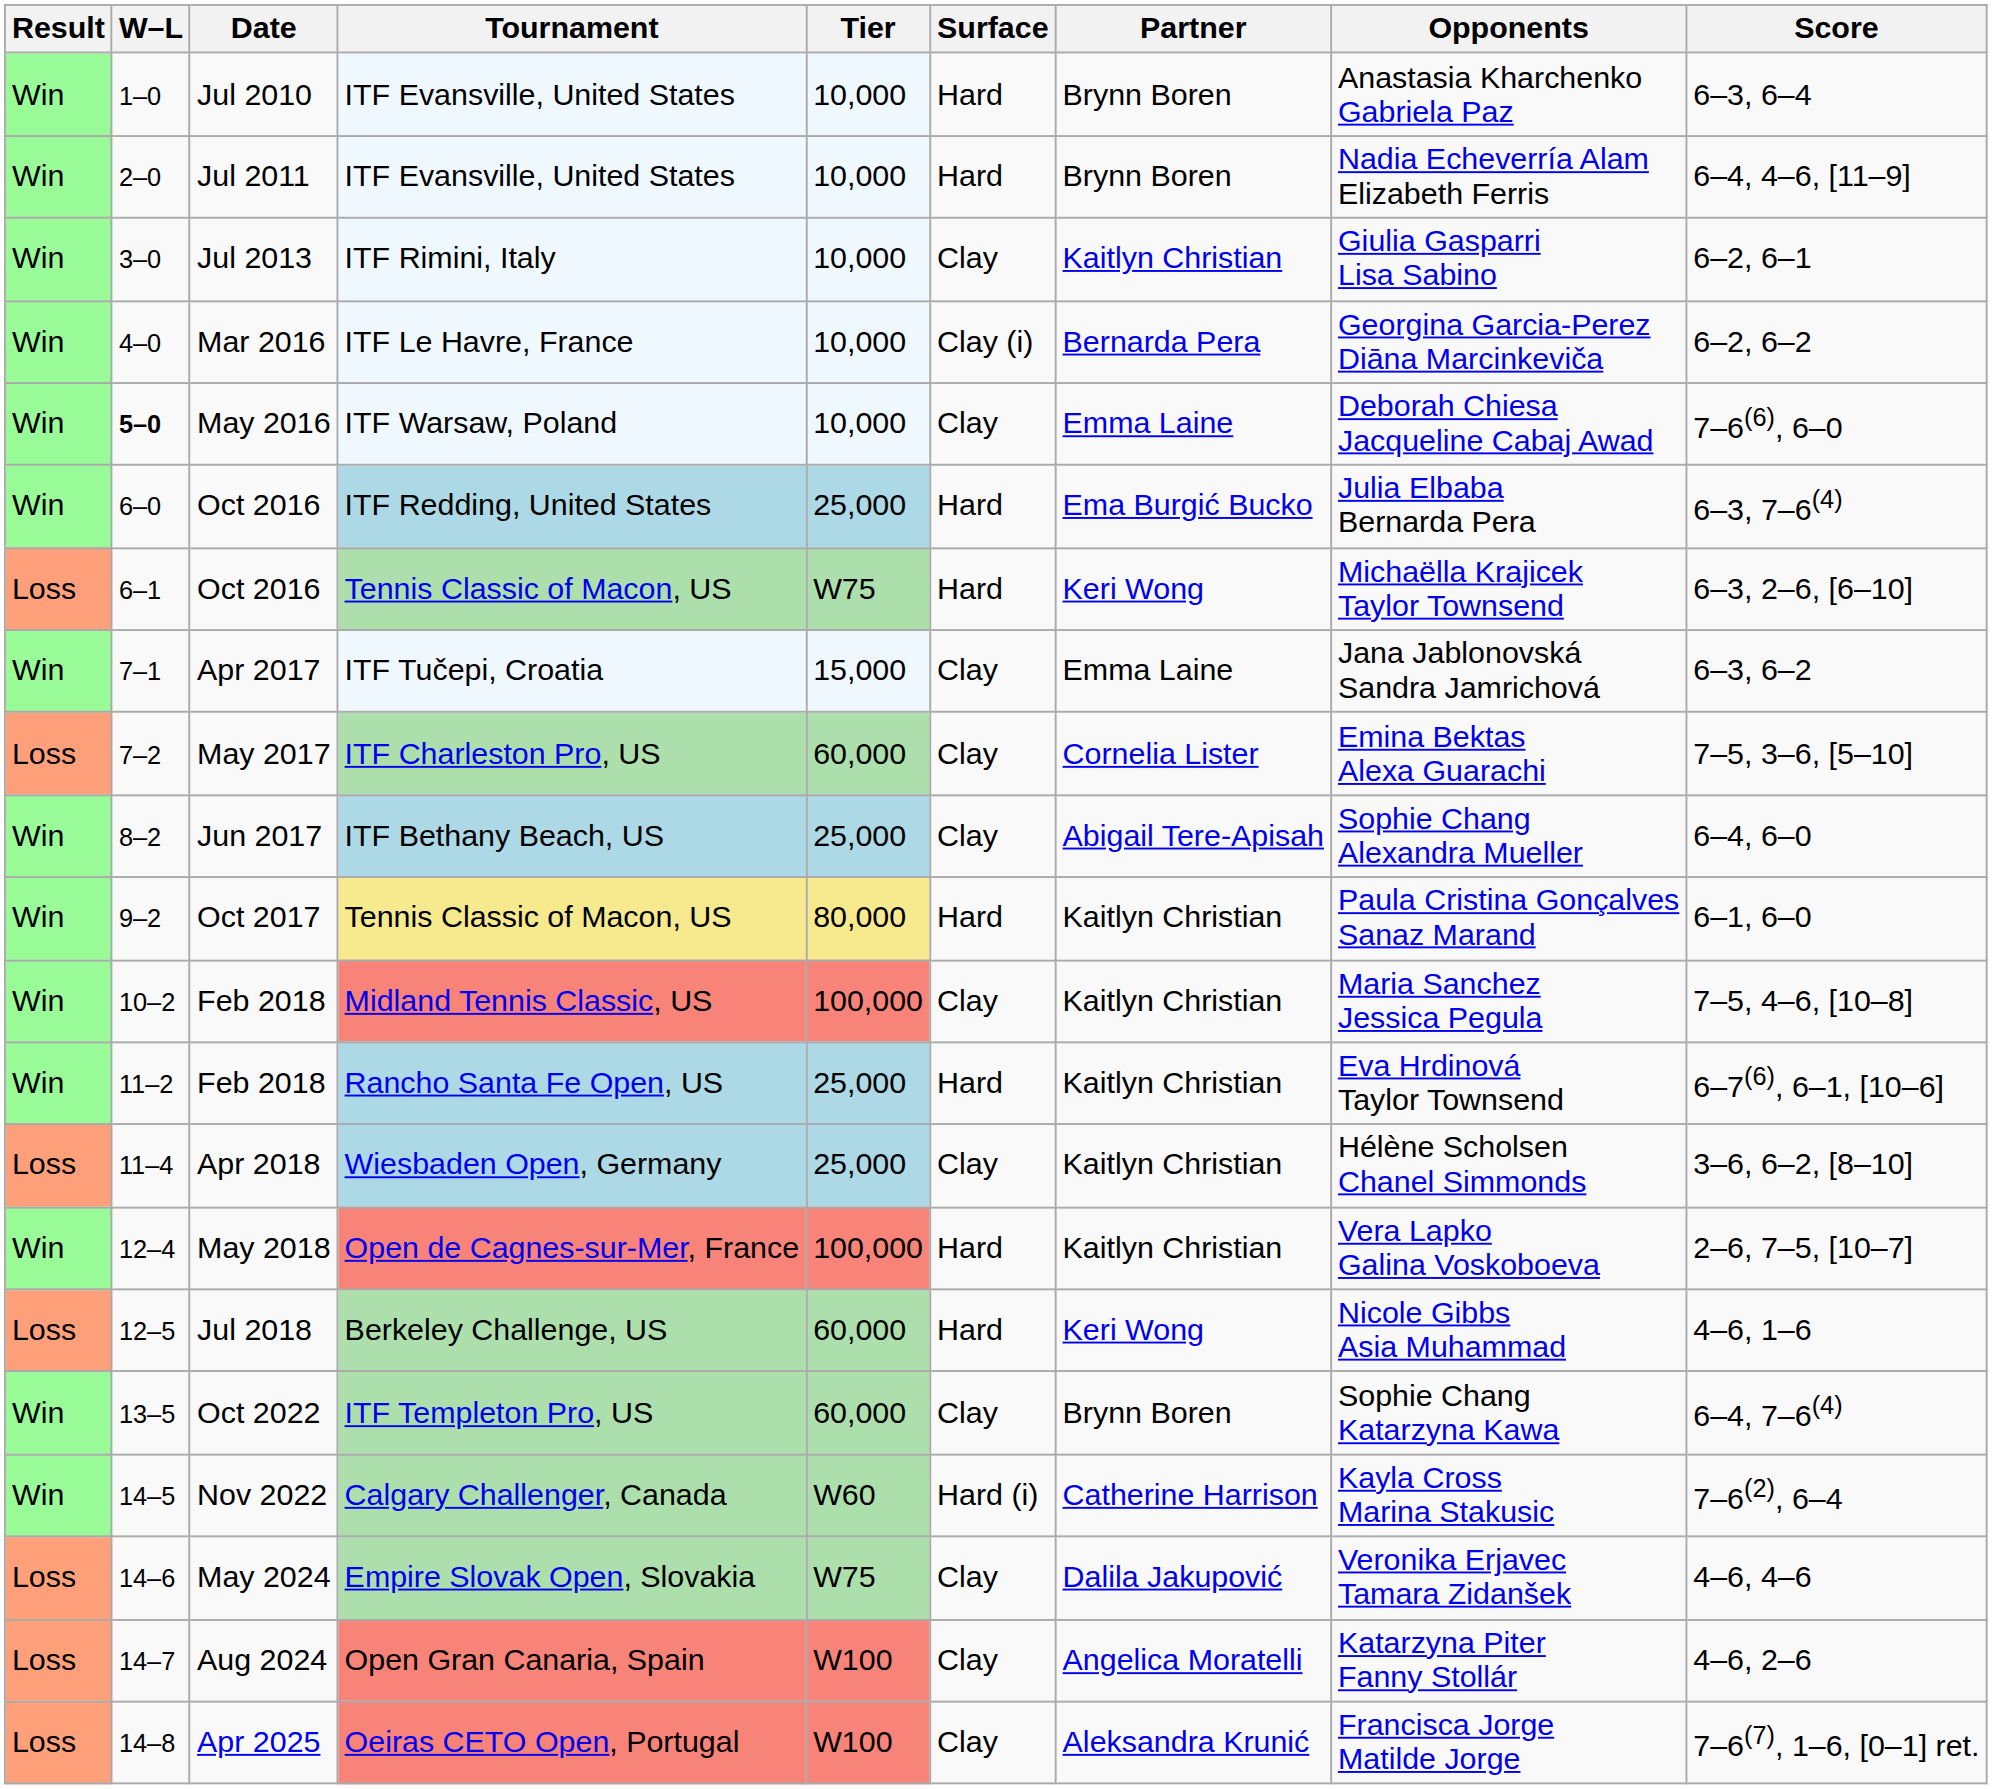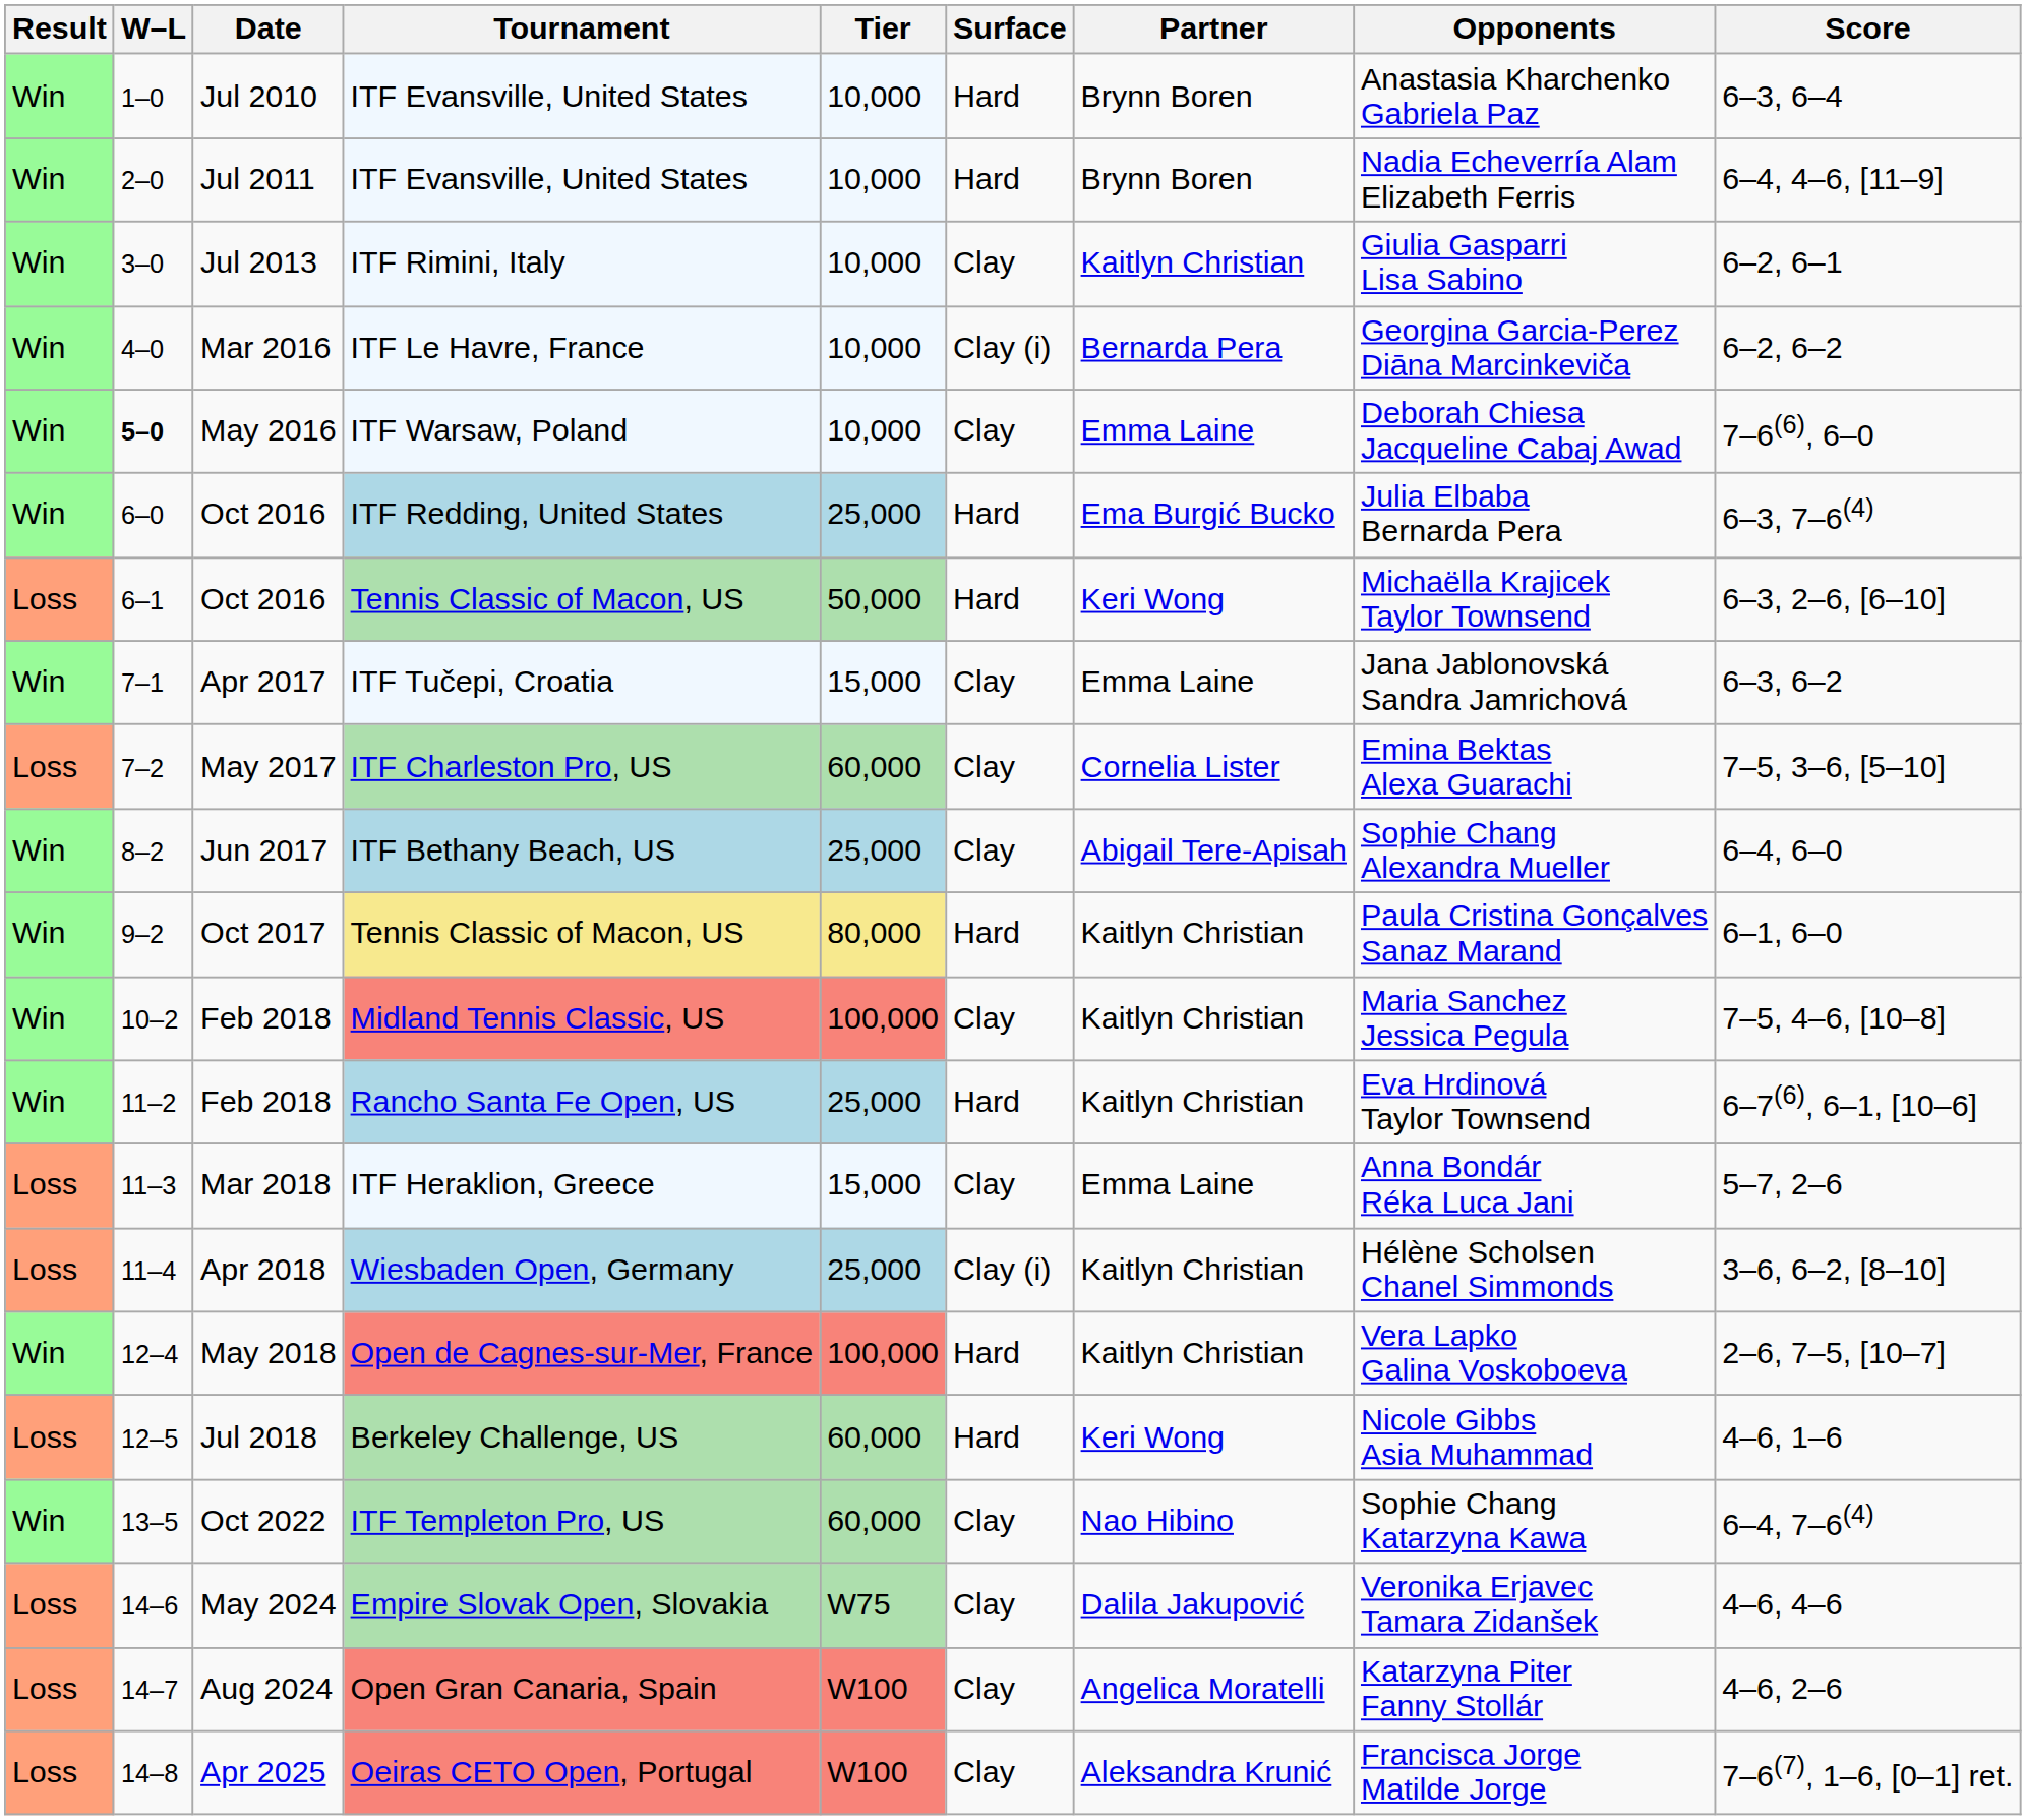Oct 2016 / Tennis Classic of Macon, US | Tier: W75 -> 50,000
+ row: Loss | 11–3 | Mar 2018 | ITF Heraklion, Greece | 15,000 | Clay | Emma Laine | Anna Bondár Réka Luca Jani | 5–7, 2–6
Apr 2018 | Surface: Clay -> Clay (i)
Oct 2022 | Partner: Brynn Boren -> Nao Hibino
- row: Win | 14–5 | Nov 2022 | Calgary Challenger, Canada | W60 | Hard (i) | Catherine Harrison | Kayla Cross Marina Stakusic | 7–6(2), 6–4
